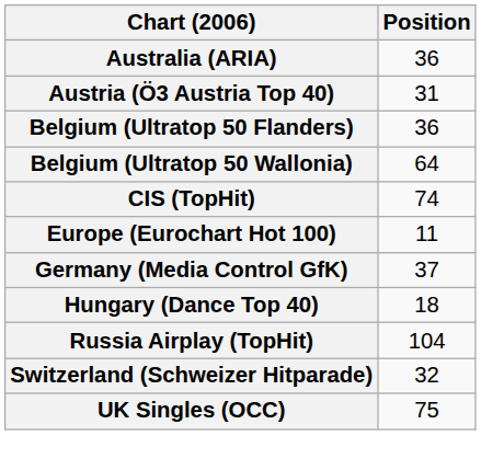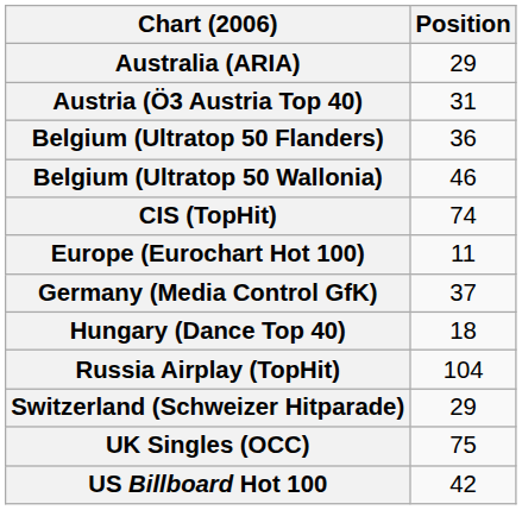Australia (ARIA) | Position: 36 -> 29
Belgium (Ultratop 50 Wallonia) | Position: 64 -> 46
Switzerland (Schweizer Hitparade) | Position: 32 -> 29
+ row: US Billboard Hot 100 | 42
